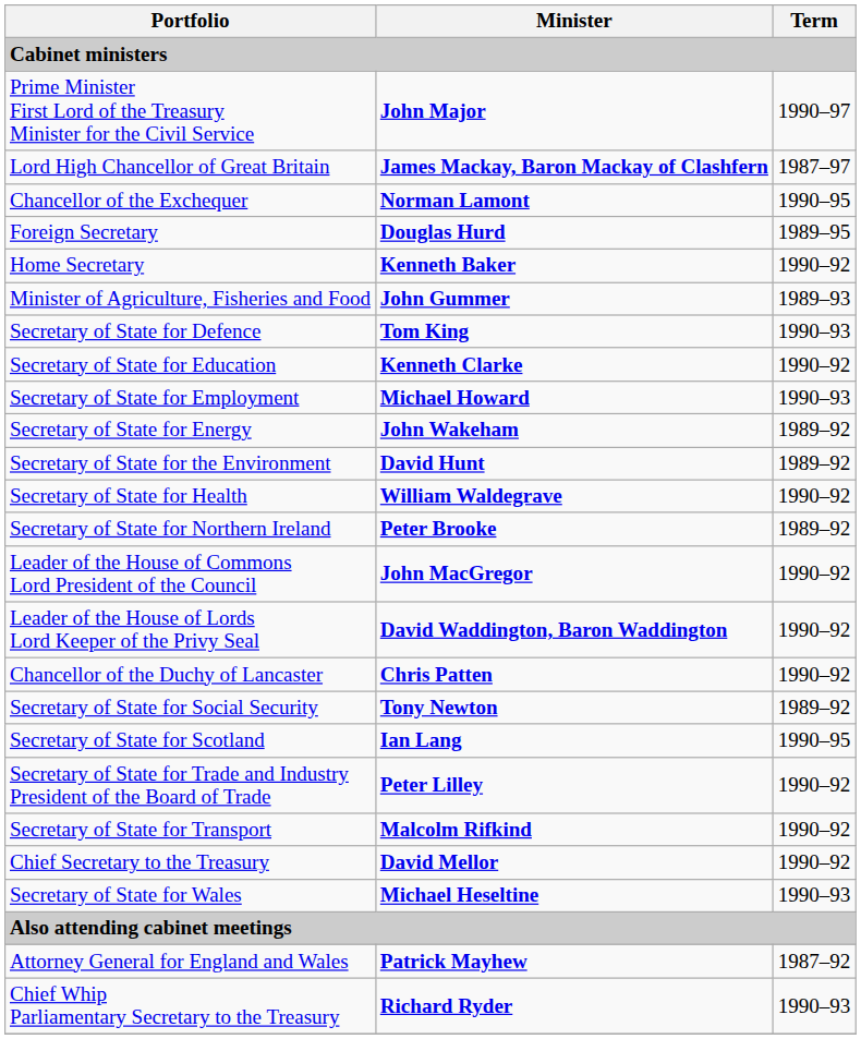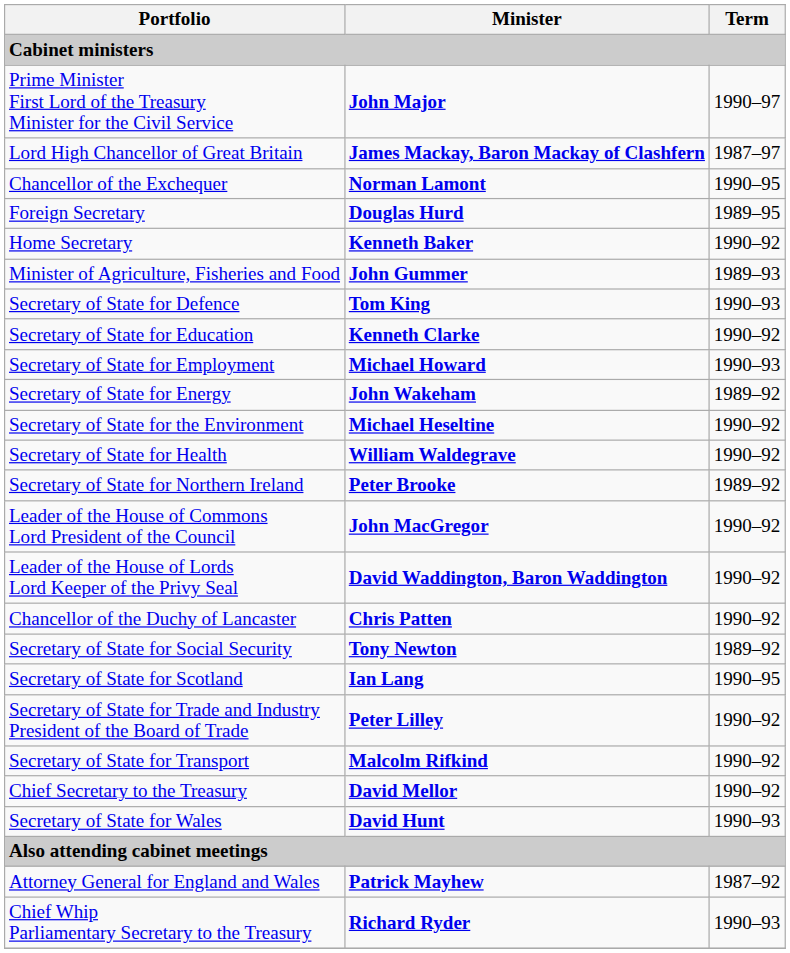Secretary of State for the Environment | Minister: David Hunt -> Michael Heseltine
Secretary of State for the Environment | Term: 1989–92 -> 1990–92
Secretary of State for Wales | Minister: Michael Heseltine -> David Hunt
